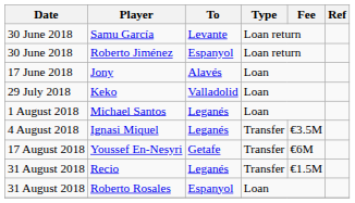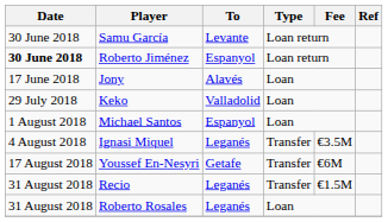Roberto Jiménez | Date: normal -> bold
Michael Santos | To: Leganés -> Espanyol
Roberto Rosales | To: Espanyol -> Leganés
